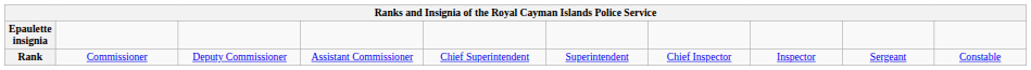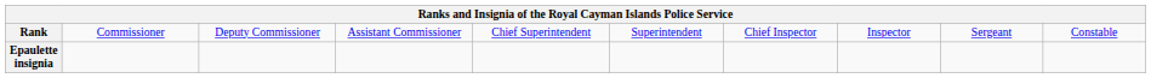rows swapped: Rank <-> Epaulette insignia
